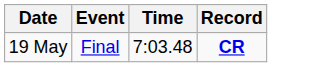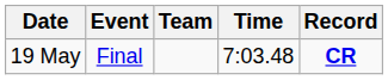+ column: Team
